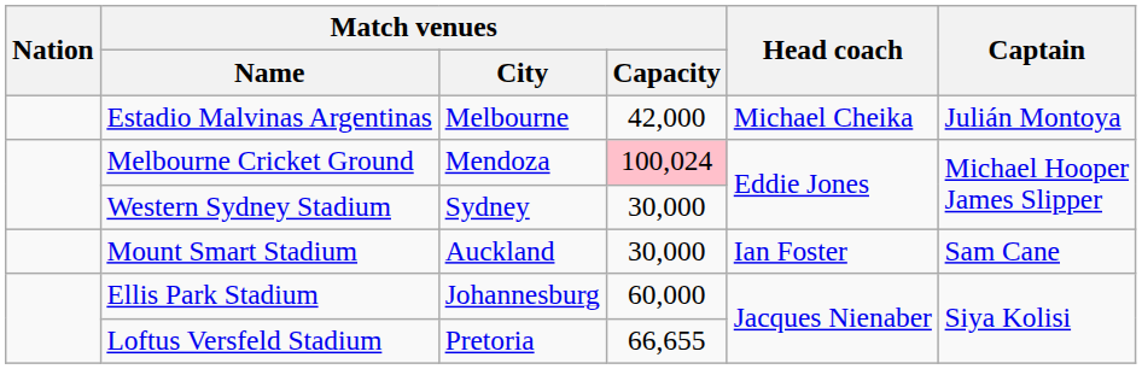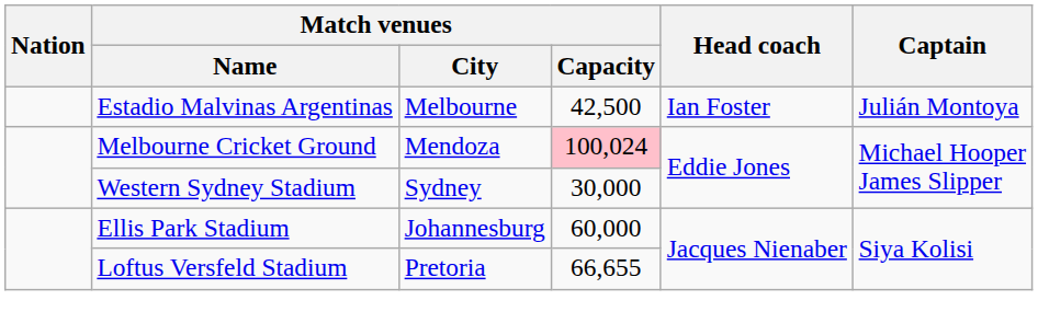Estadio Malvinas Argentinas | Match venues / Capacity: 42,000 -> 42,500
Estadio Malvinas Argentinas | Head coach: Michael Cheika -> Ian Foster
- row: Mount Smart Stadium | Auckland | 30,000 | Ian Foster | Sam Cane
